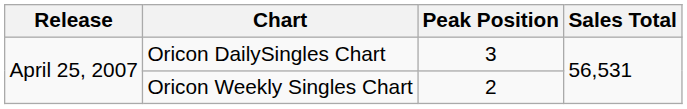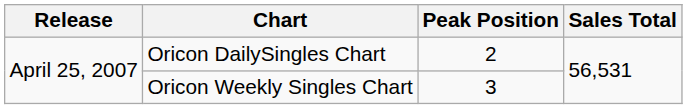Oricon DailySingles Chart | Peak Position: 3 -> 2
Oricon Weekly Singles Chart | Peak Position: 2 -> 3
